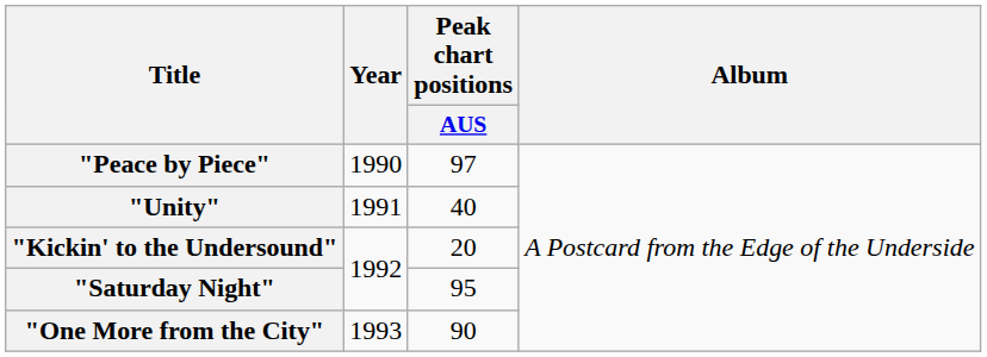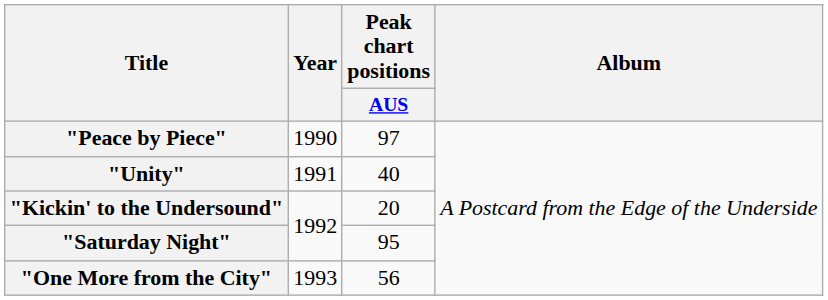"One More from the City" | Peak chart positions / AUS: 90 -> 56
